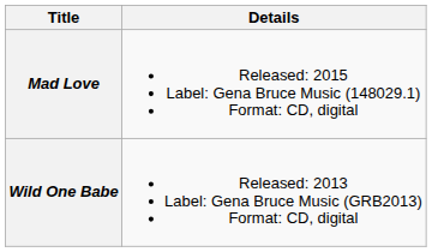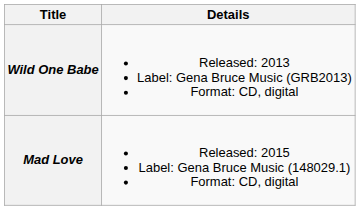rows swapped: Wild One Babe <-> Mad Love
